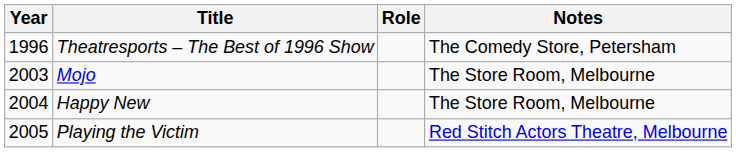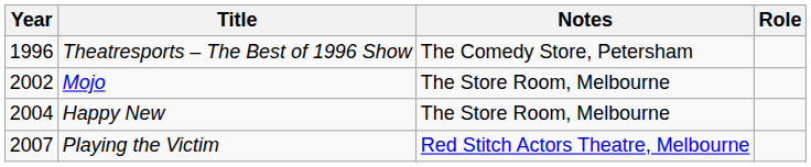columns swapped: Role <-> Notes
Mojo | Year: 2003 -> 2002
Playing the Victim | Year: 2005 -> 2007
